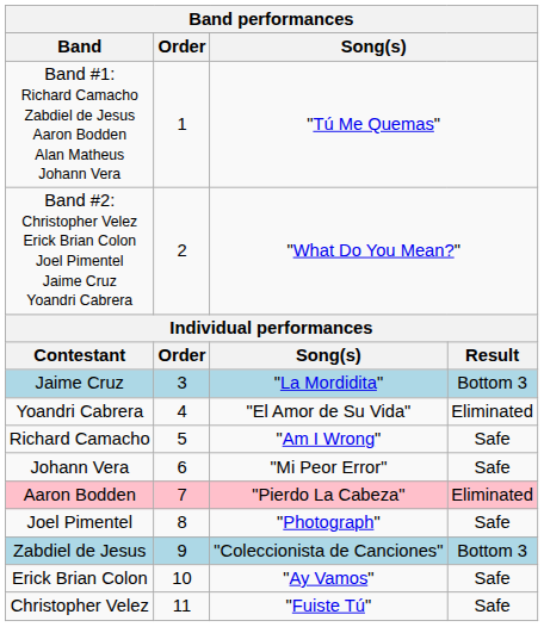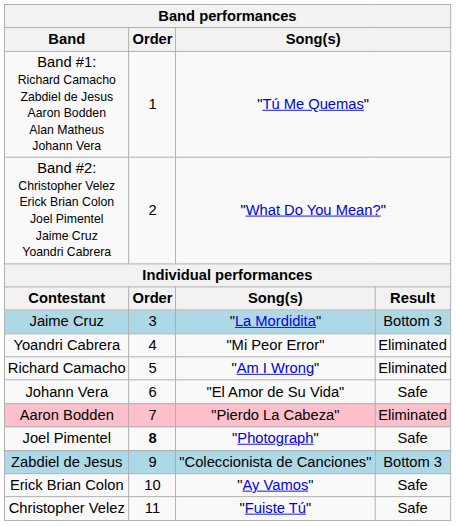Yoandri Cabrera | column 3: "El Amor de Su Vida" -> "Mi Peor Error"
Richard Camacho | column 4: Safe -> Eliminated
Johann Vera | column 3: "Mi Peor Error" -> "El Amor de Su Vida"
Joel Pimentel | Order: normal -> bold
